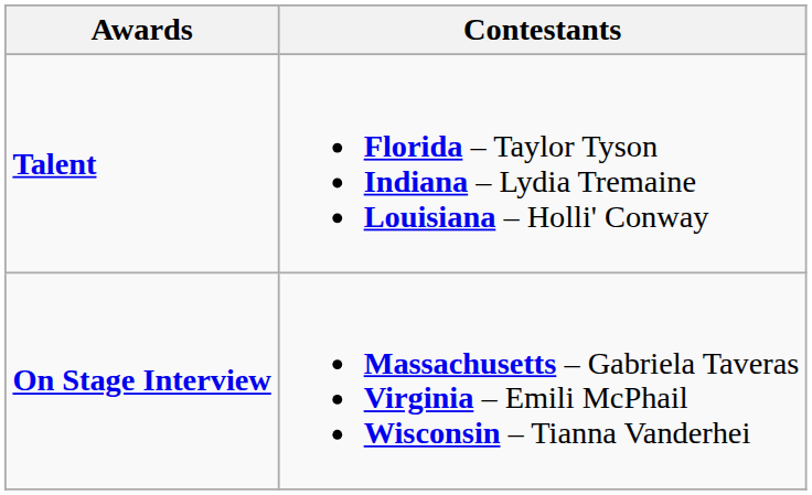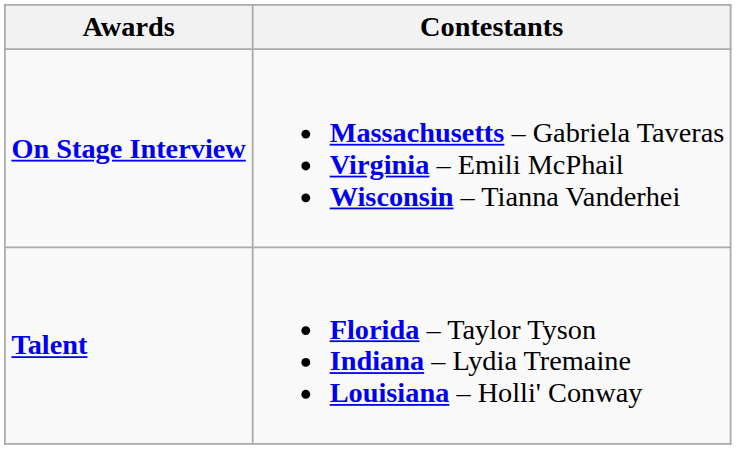rows swapped: On Stage Interview <-> Talent
